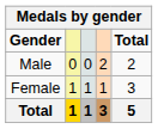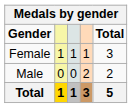rows swapped: Male <-> Female
